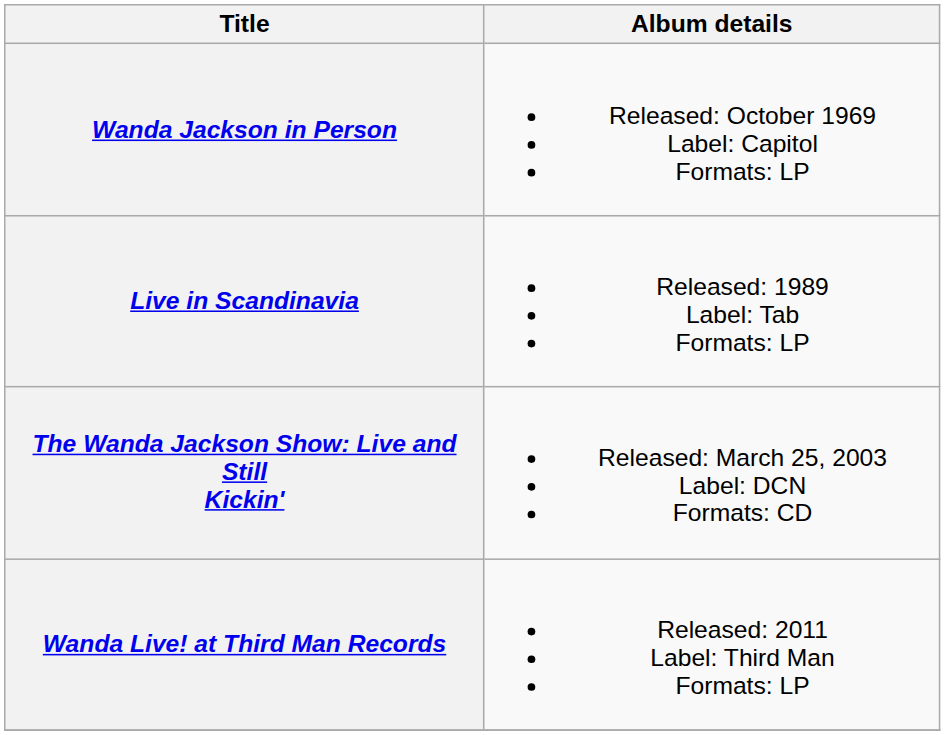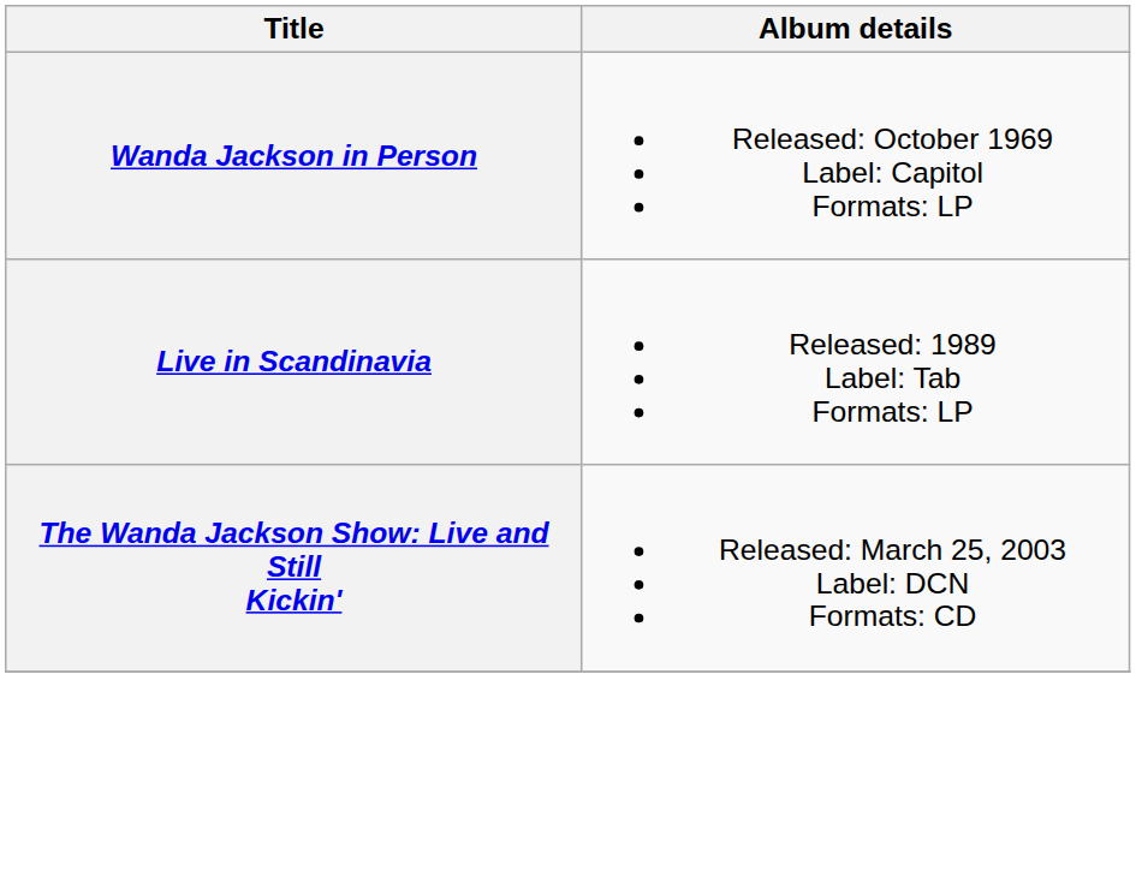- row: Wanda Live! at Third Man Records | Released: 2011 Label: Third Man Formats: LP
